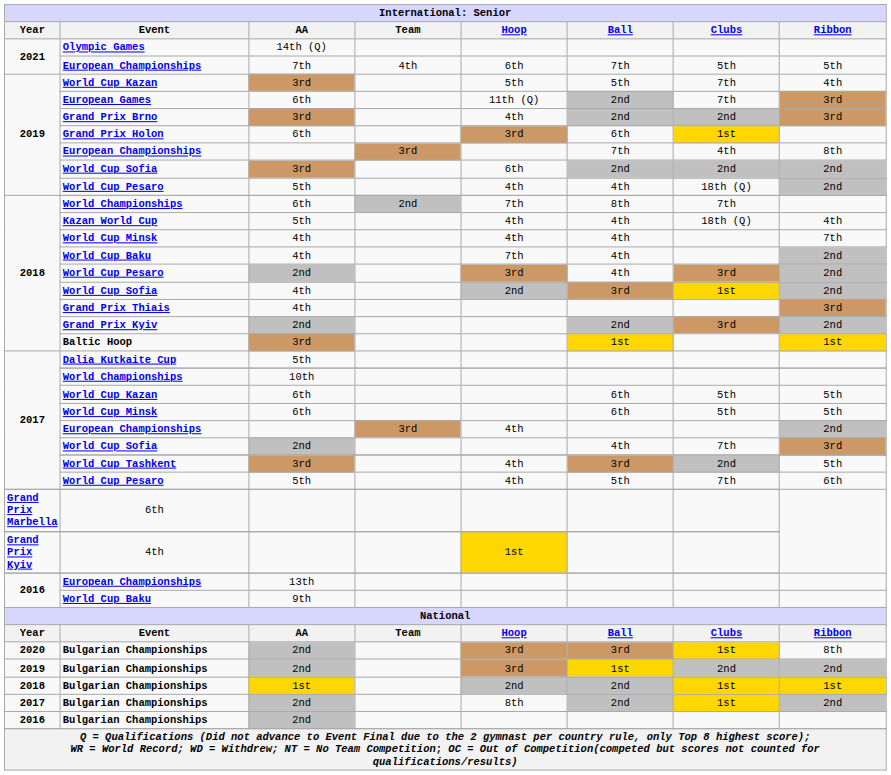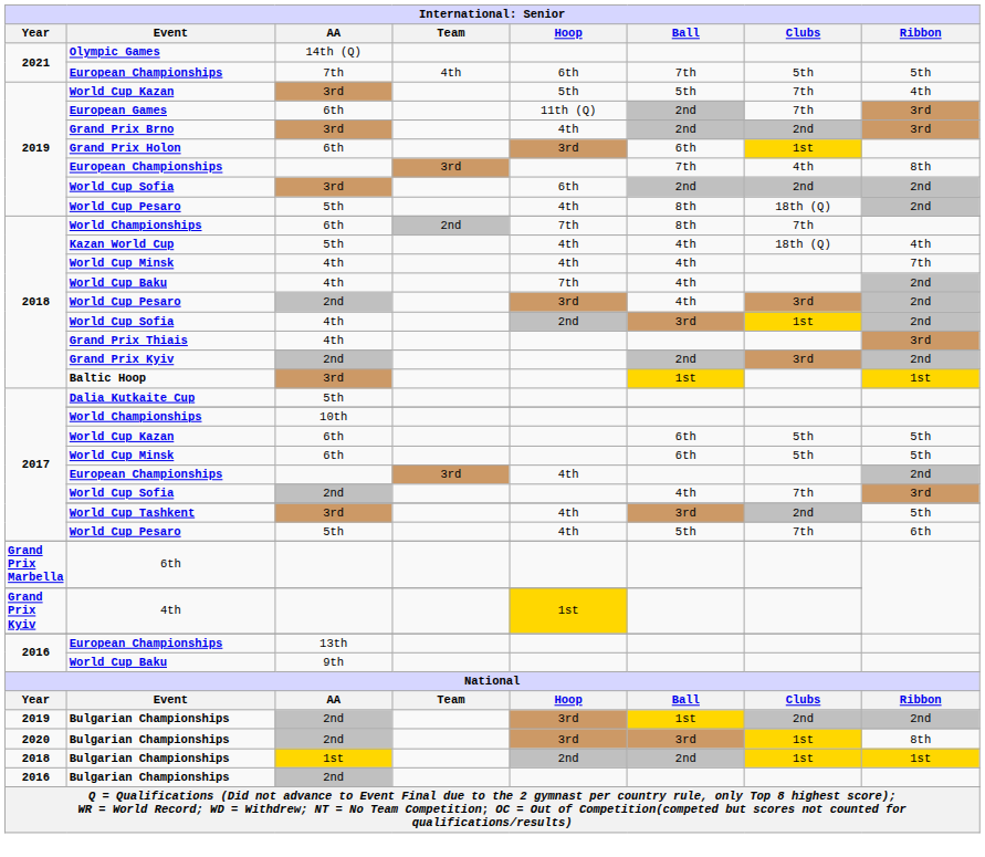2019 / World Cup Pesaro | Ball: 4th -> 8th
rows swapped: 2020 / Bulgarian Championships <-> 2019 / Bulgarian Championships
- row: 2017 | Bulgarian Championships | 2nd | 8th | 2nd | 1st | 2nd
